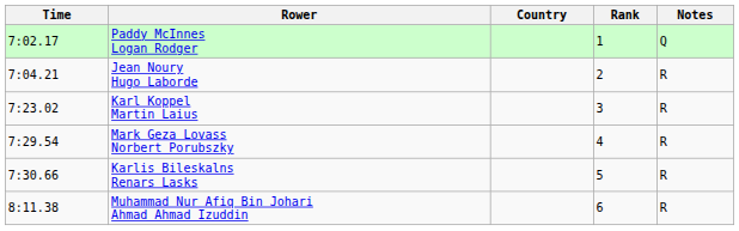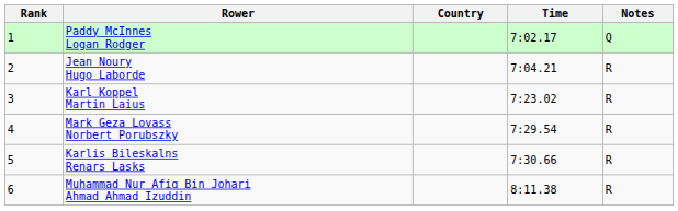columns swapped: Rank <-> Time
